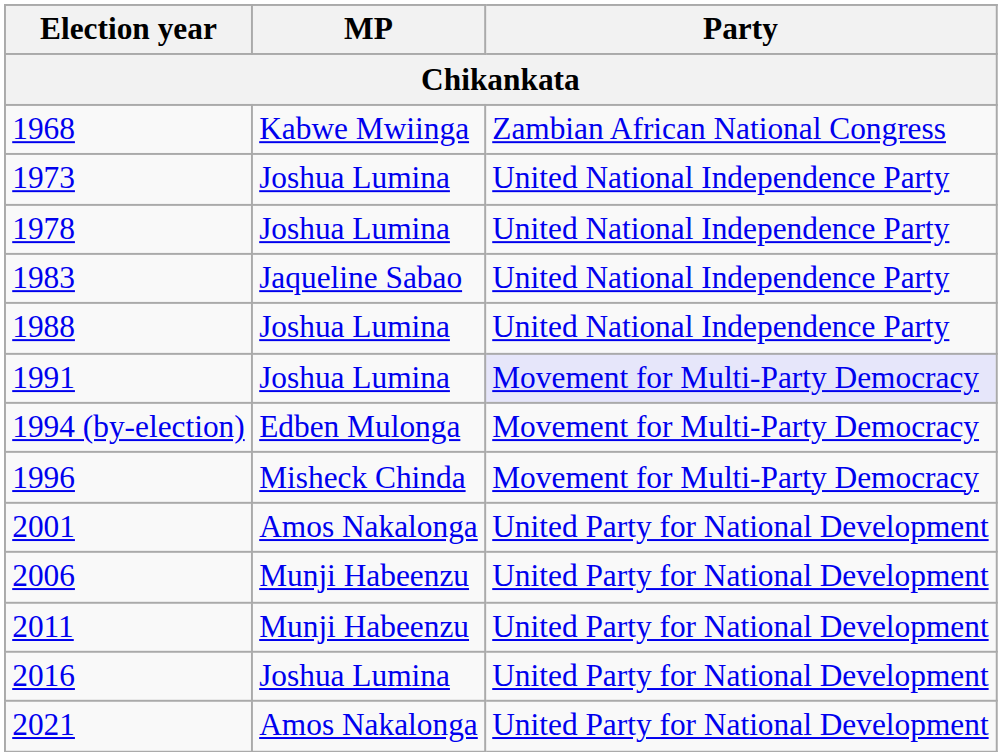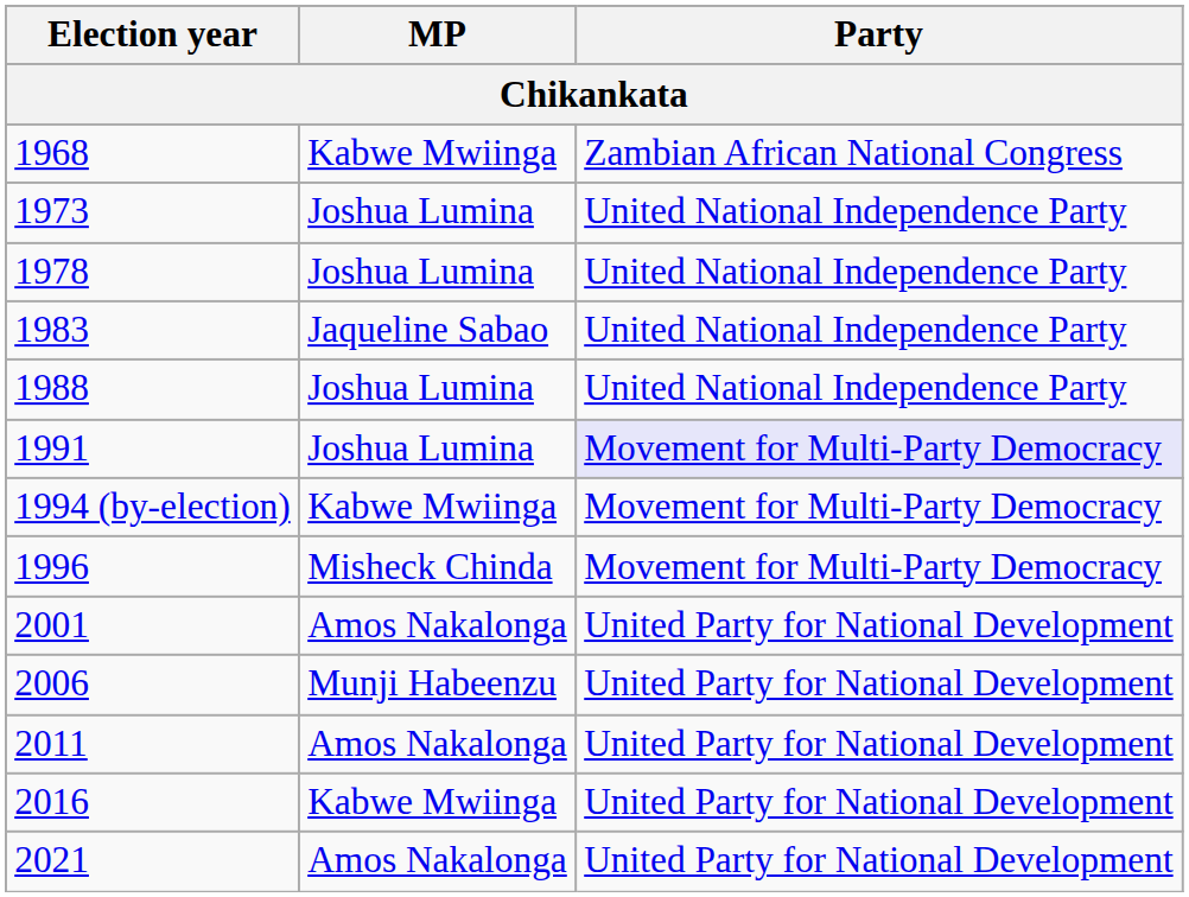1994 (by-election) | MP: Edben Mulonga -> Kabwe Mwiinga
2011 | MP: Munji Habeenzu -> Amos Nakalonga
2016 | MP: Joshua Lumina -> Kabwe Mwiinga
